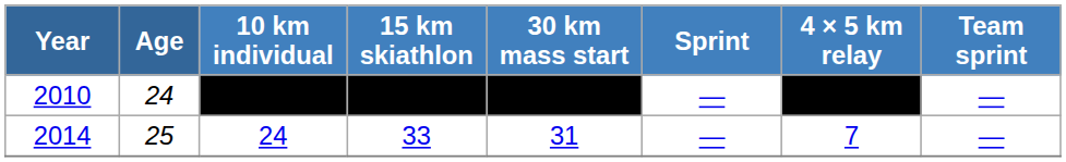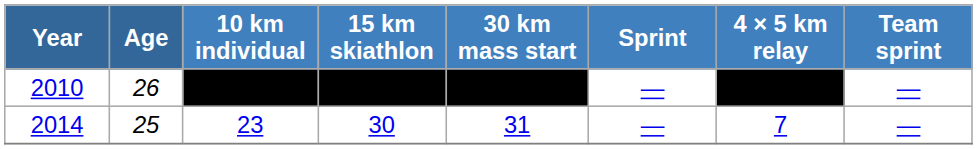2010 | Age: 24 -> 26
2014 | 10 km individual: 24 -> 23
2014 | 15 km skiathlon: 33 -> 30
